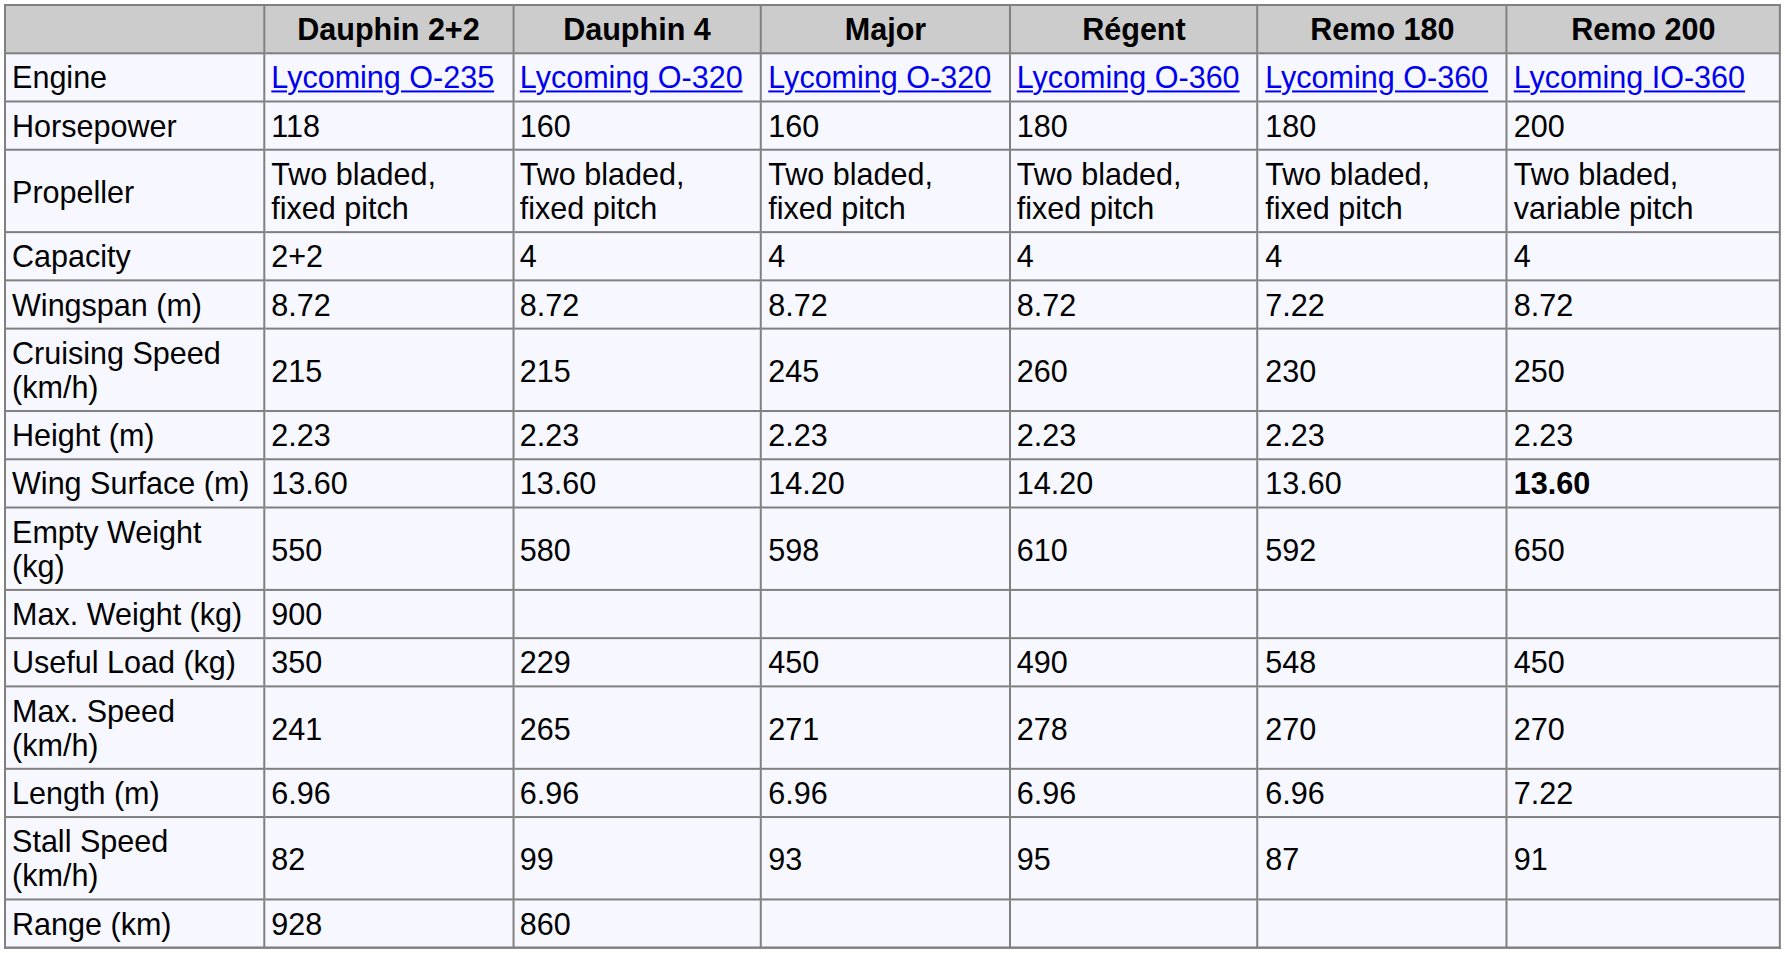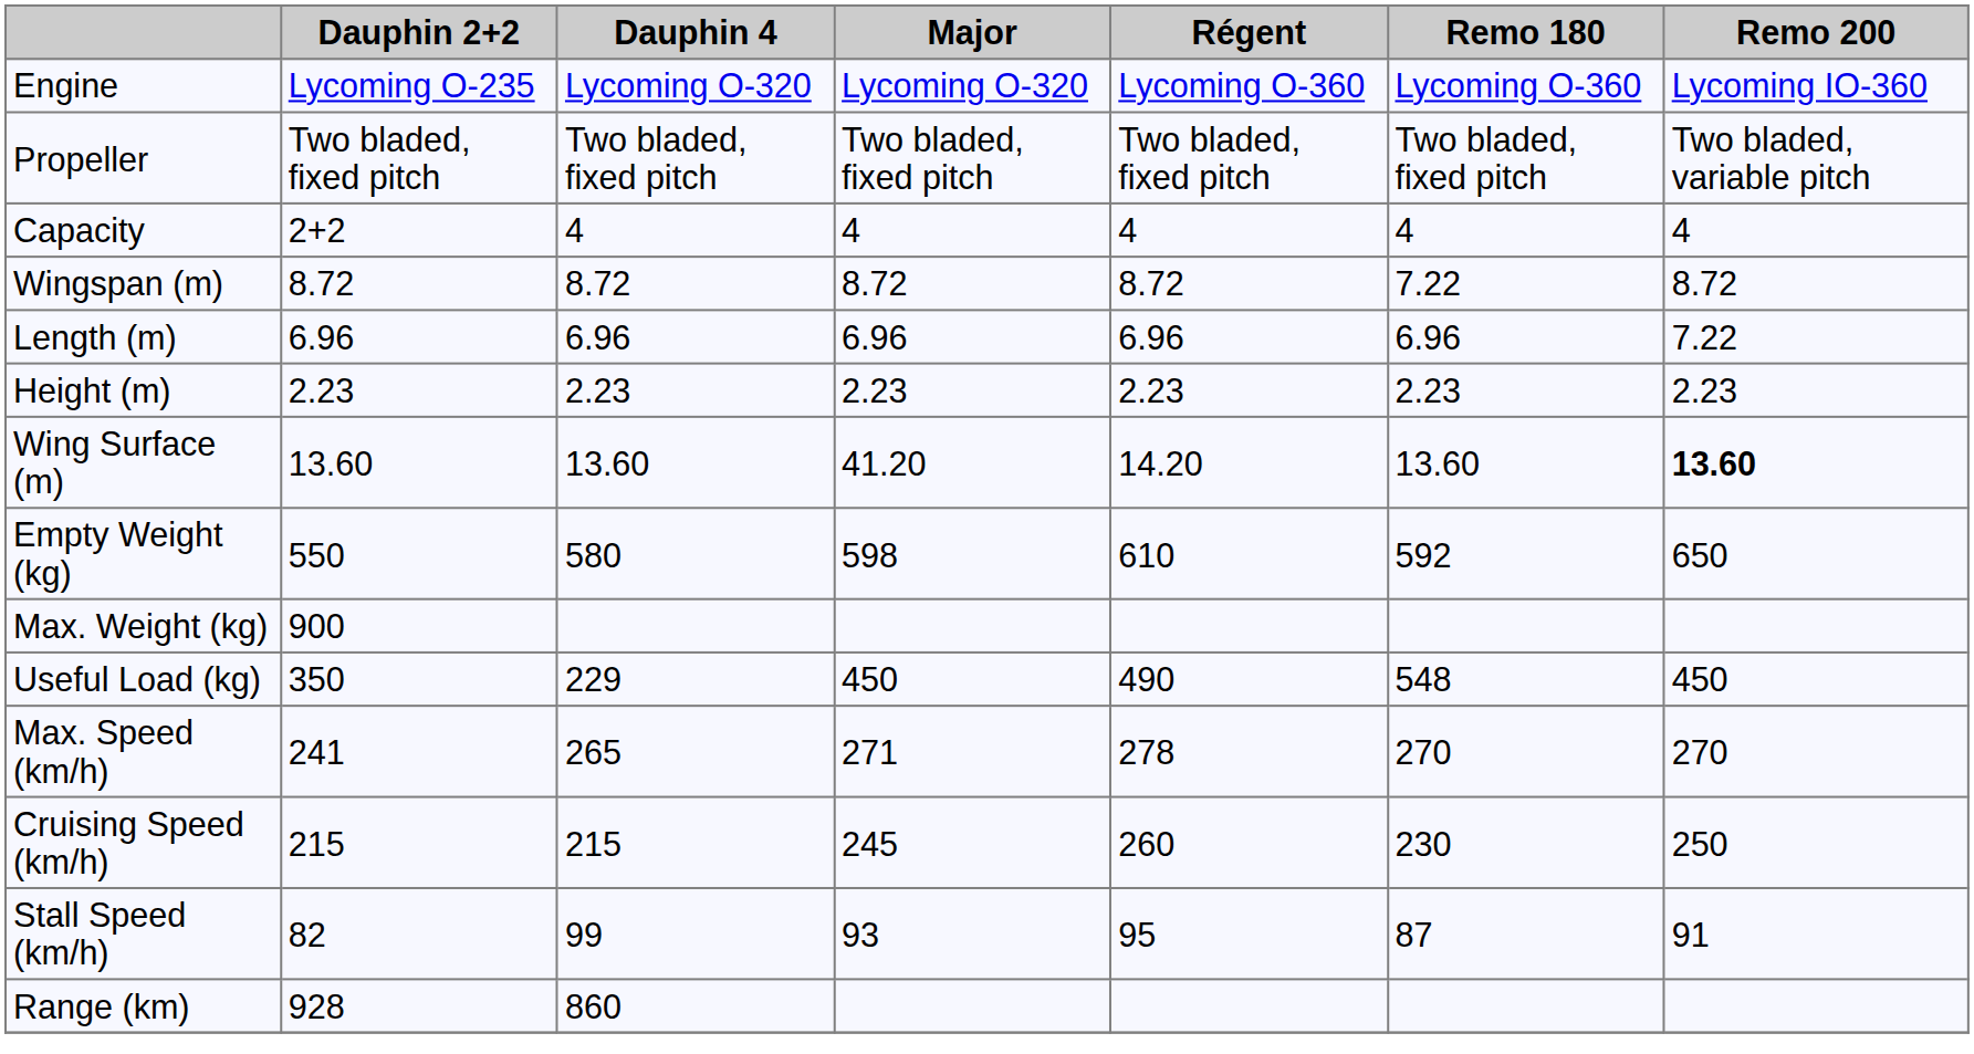- row: Horsepower | 118 | 160 | 160 | 180 | 180 | 200
rows swapped: Length (m) <-> Cruising Speed (km/h)
Wing Surface (m) | Major: 14.20 -> 41.20
